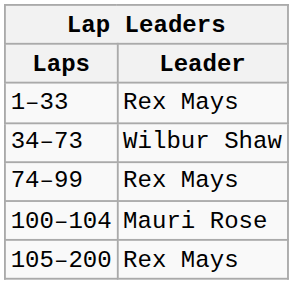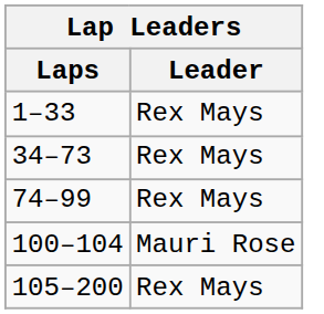34–73 | Leader: Wilbur Shaw -> Rex Mays
